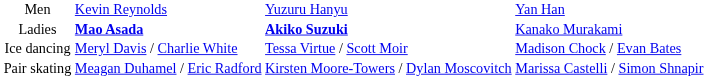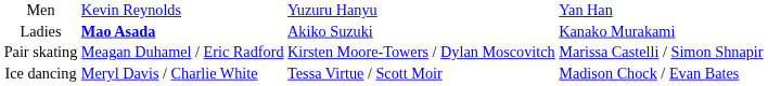Ladies | column 3: bold -> normal
rows swapped: Pair skating <-> Ice dancing
